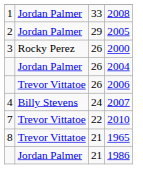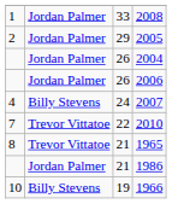- row: 3 | Rocky Perez | 26 | 2000
2006 | column 2: Trevor Vittatoe -> Jordan Palmer
+ row: 10 | Billy Stevens | 19 | 1966
